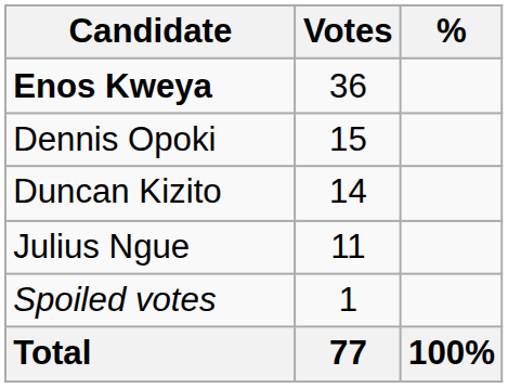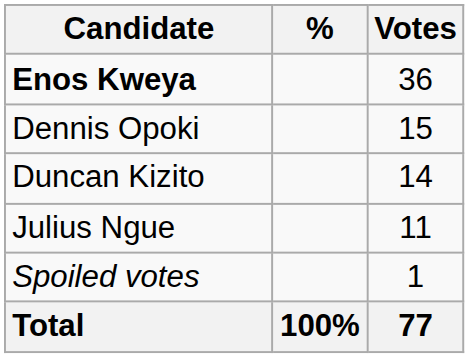columns swapped: Votes <-> %
